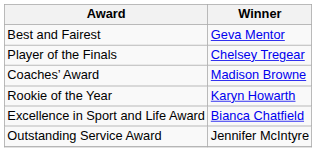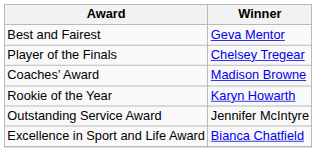rows swapped: Outstanding Service Award <-> Excellence in Sport and Life Award
